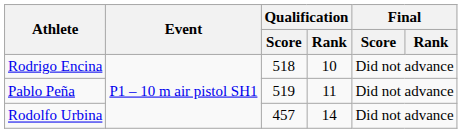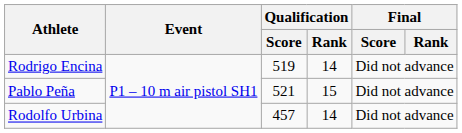Rodrigo Encina | Qualification / Score: 518 -> 519
Rodrigo Encina | Qualification / Rank: 10 -> 14
Pablo Peña | Qualification / Score: 519 -> 521
Pablo Peña | Qualification / Rank: 11 -> 15
